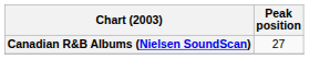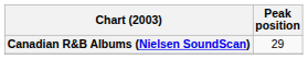Canadian R&B Albums (Nielsen SoundScan) | Peak position: 27 -> 29
